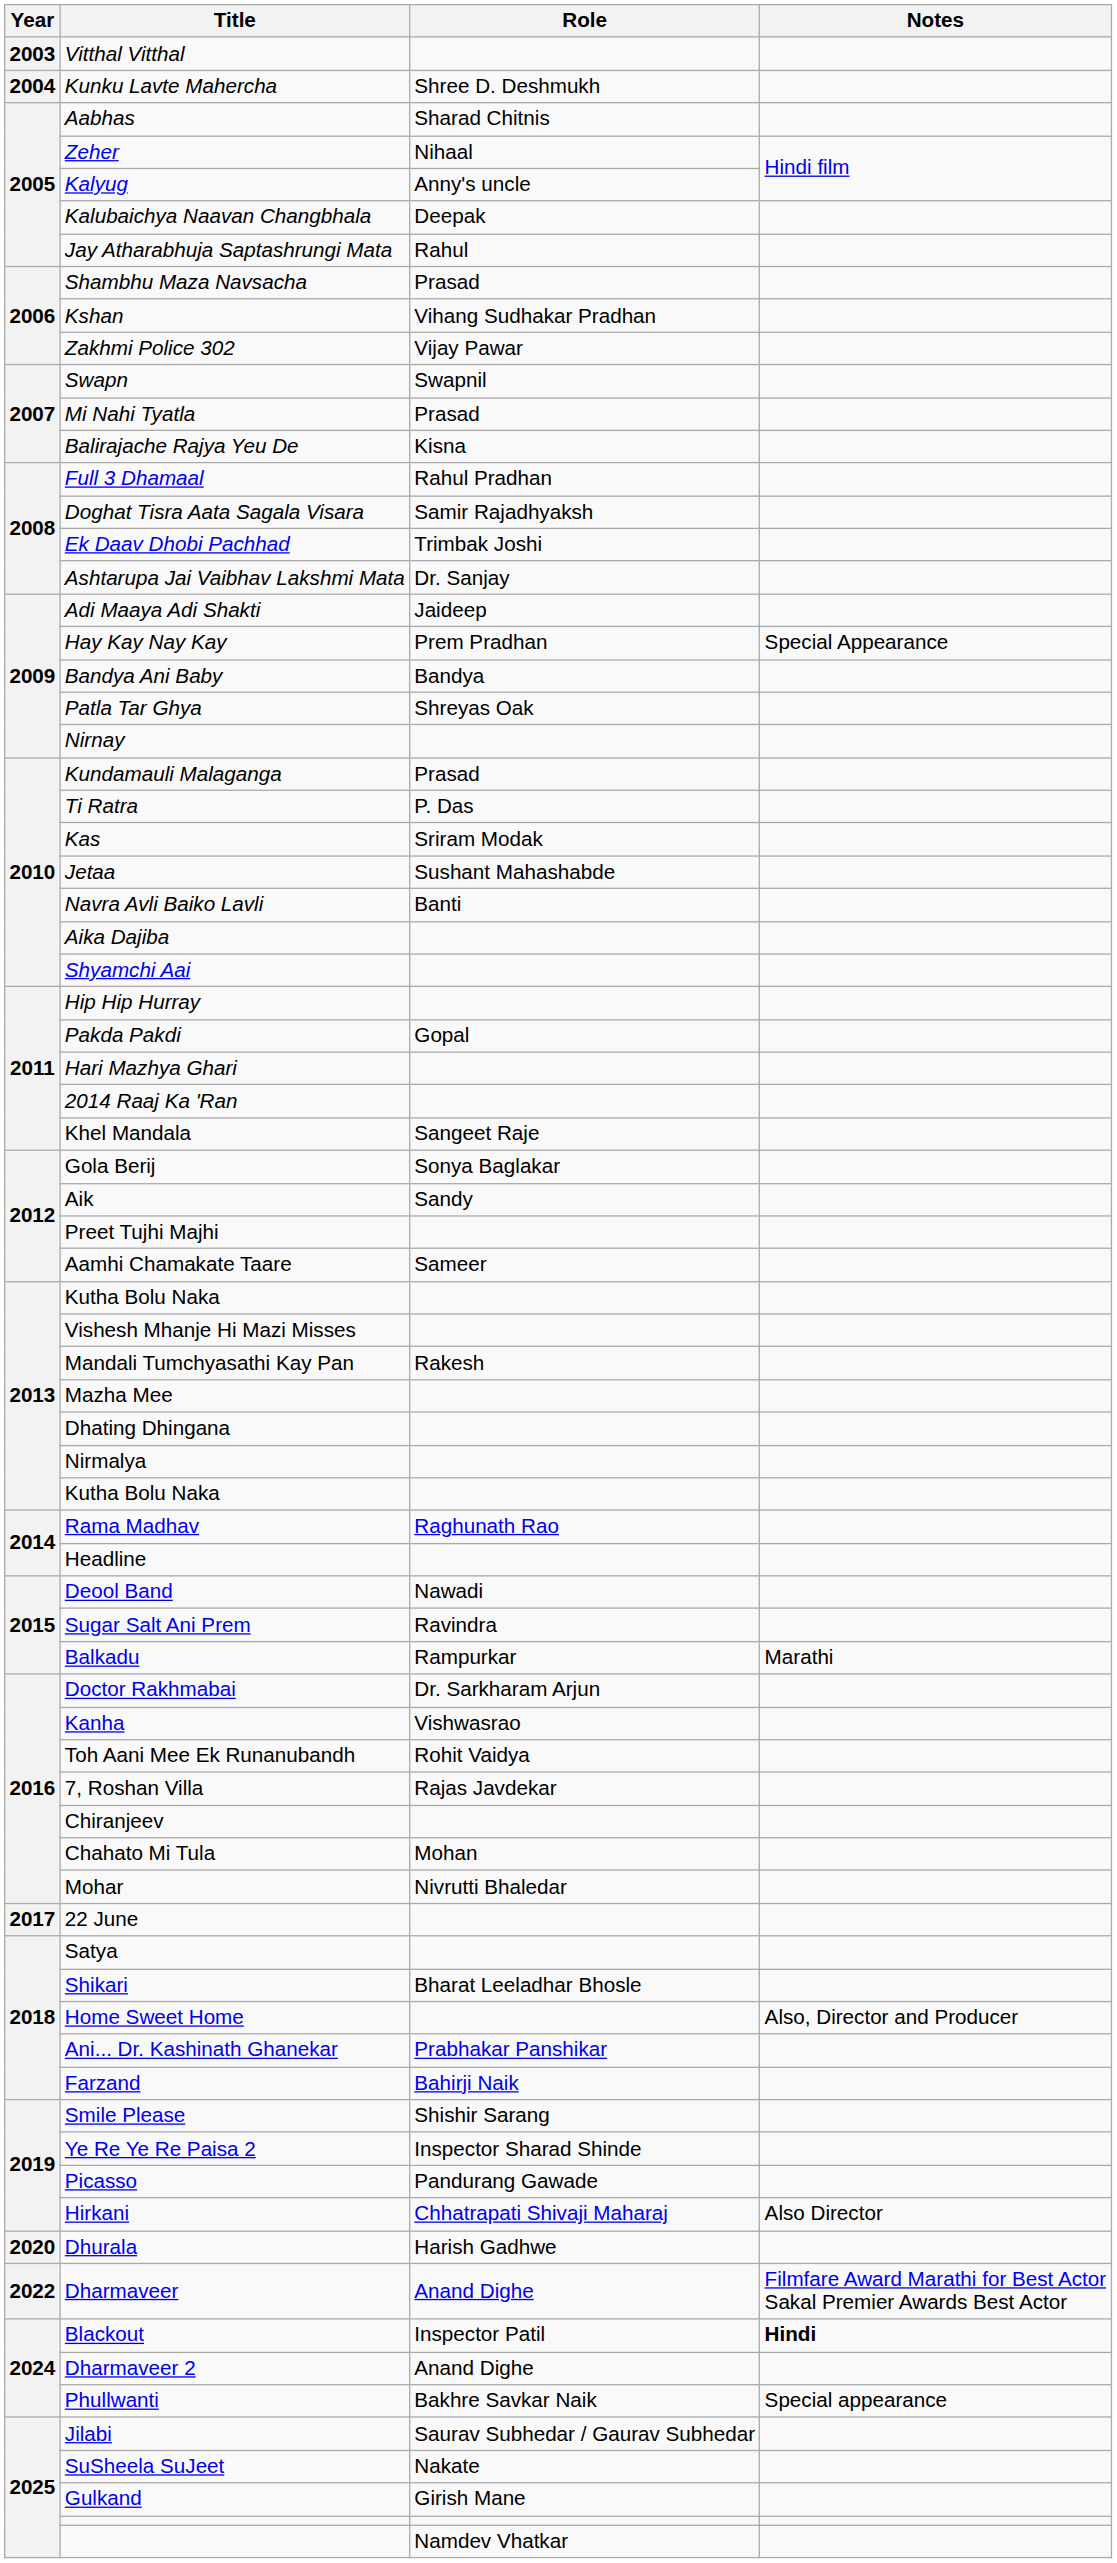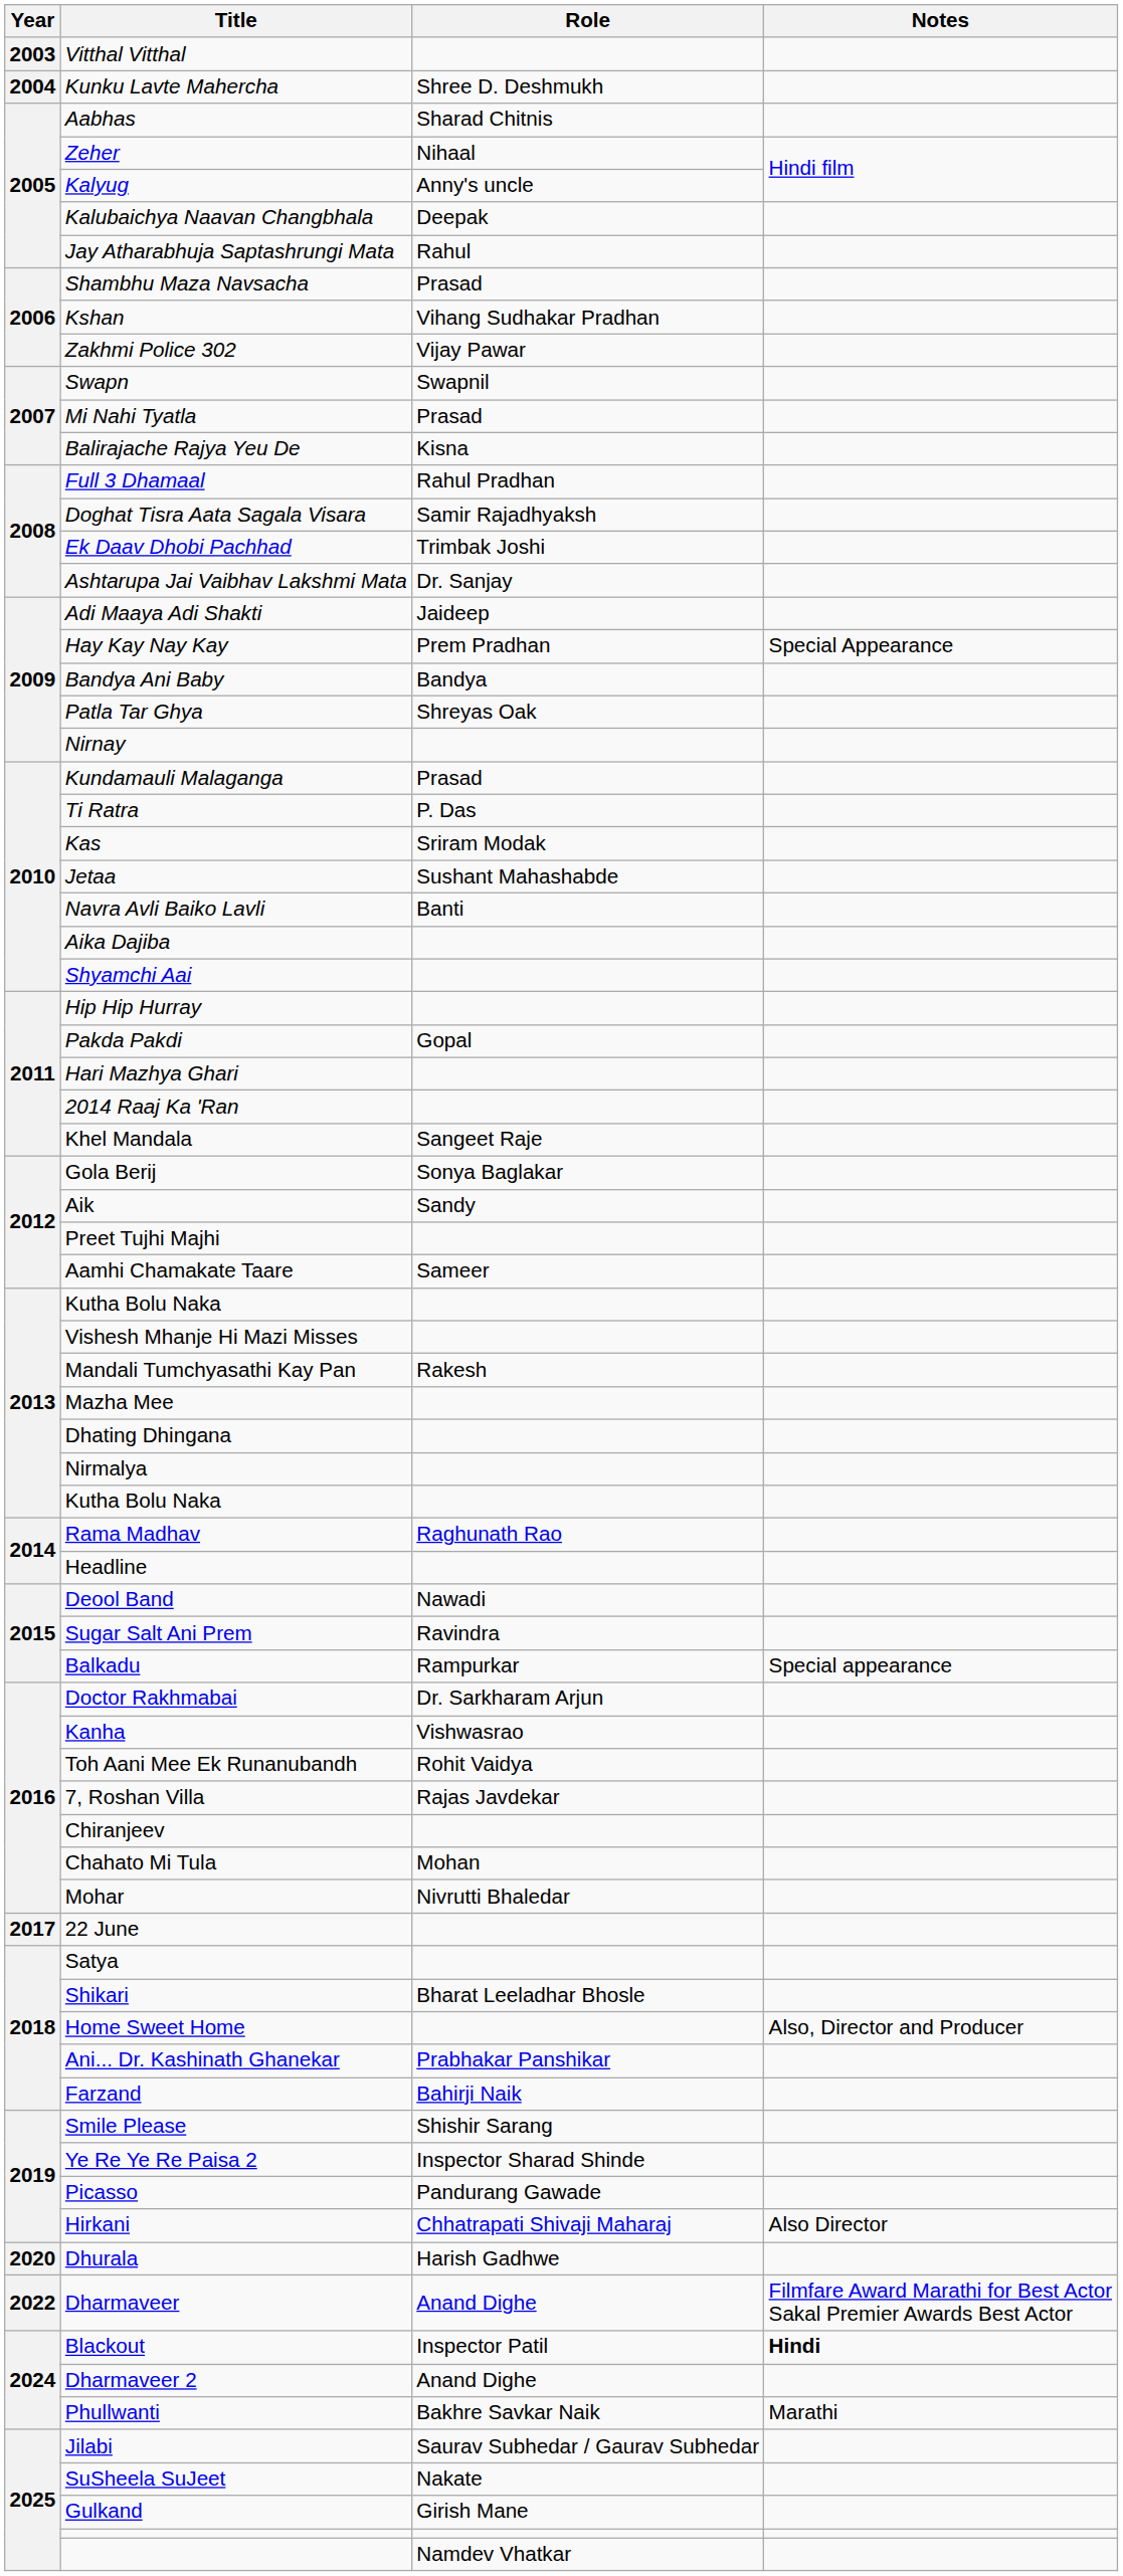Balkadu | Notes: Marathi -> Special appearance
Phullwanti | Notes: Special appearance -> Marathi
